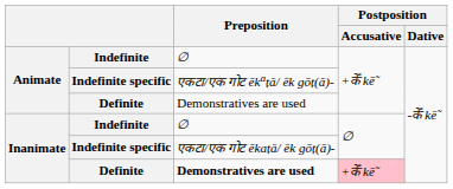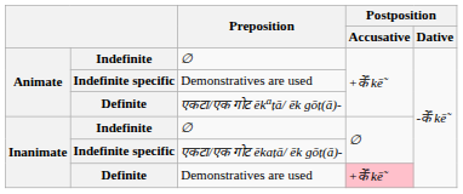Animate / Indefinite specific | Preposition: एकटा/एक गोट ēkaṭā/ ēk gōṭ(ā)- -> Demonstratives are used
Animate / Definite | Preposition: Demonstratives are used -> एकटा/एक गोट ēkaṭā/ ēk gōṭ(ā)-
Inanimate / Definite | Preposition: bold -> normal
